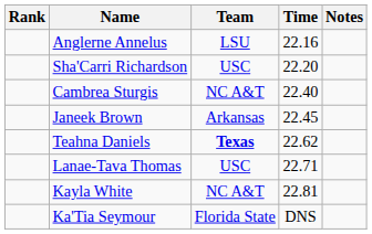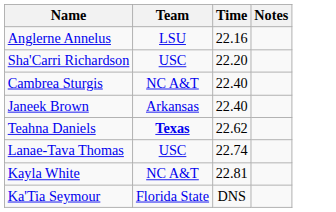- column: Rank
Janeek Brown | Time: 22.45 -> 22.40
Lanae-Tava Thomas | Time: 22.71 -> 22.74
